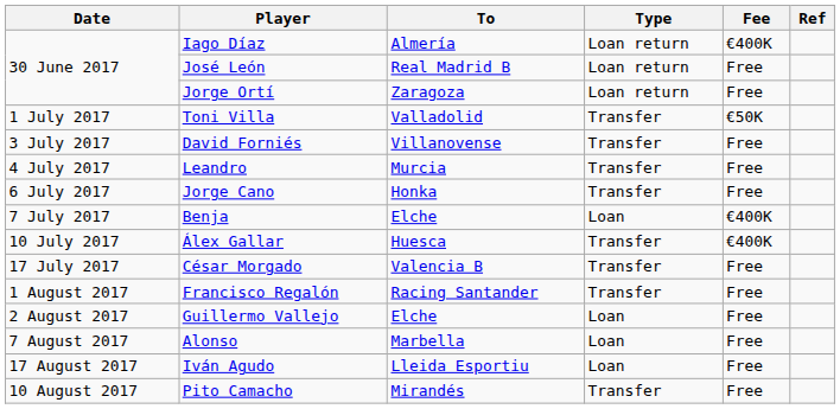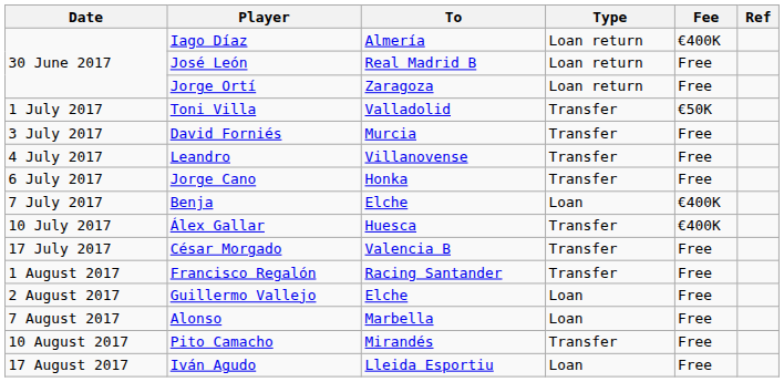David Forniés | To: Villanovense -> Murcia
Leandro | To: Murcia -> Villanovense
rows swapped: Pito Camacho <-> Iván Agudo
